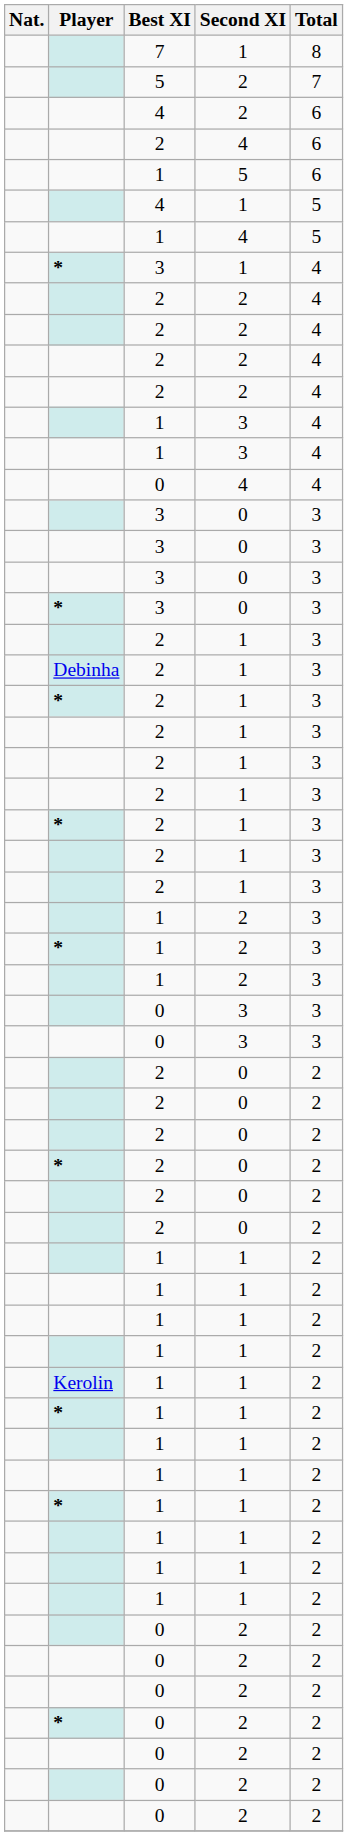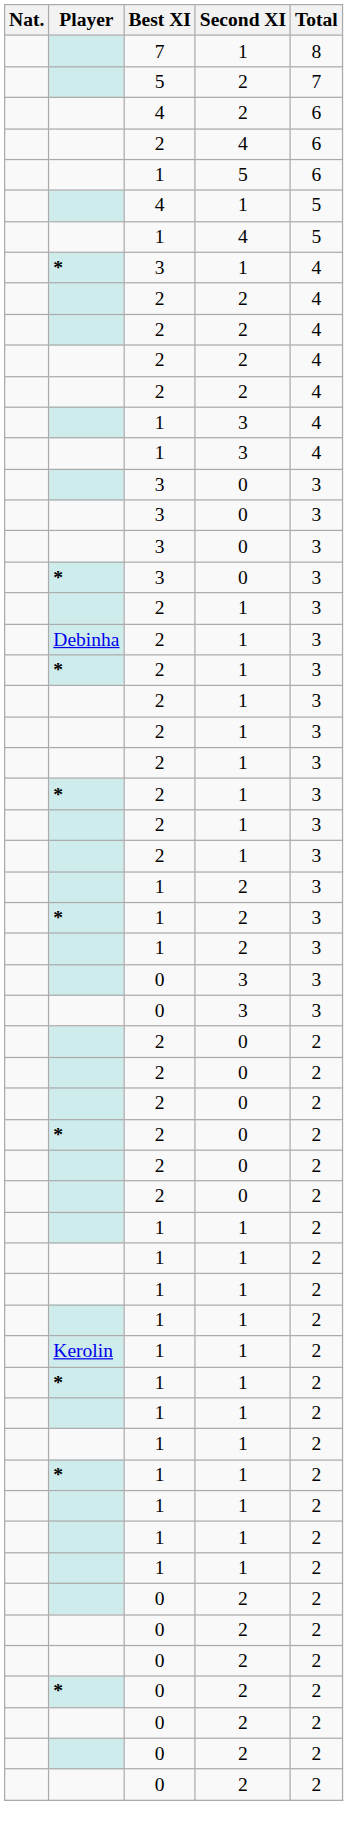- row: 0 | 4 | 4
